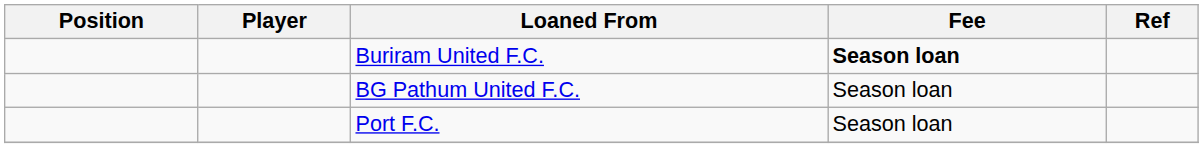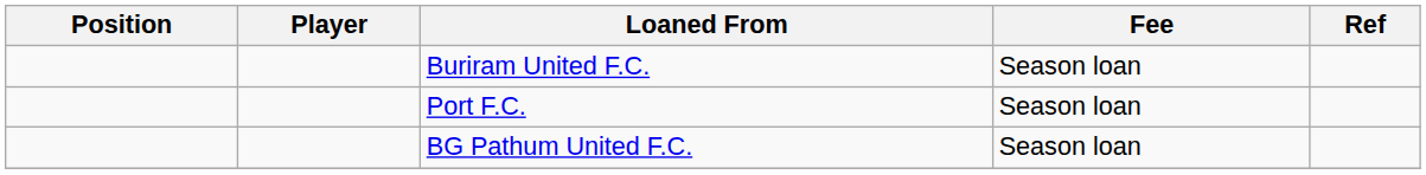Buriram United F.C. | Fee: bold -> normal
rows swapped: BG Pathum United F.C. <-> Port F.C.
